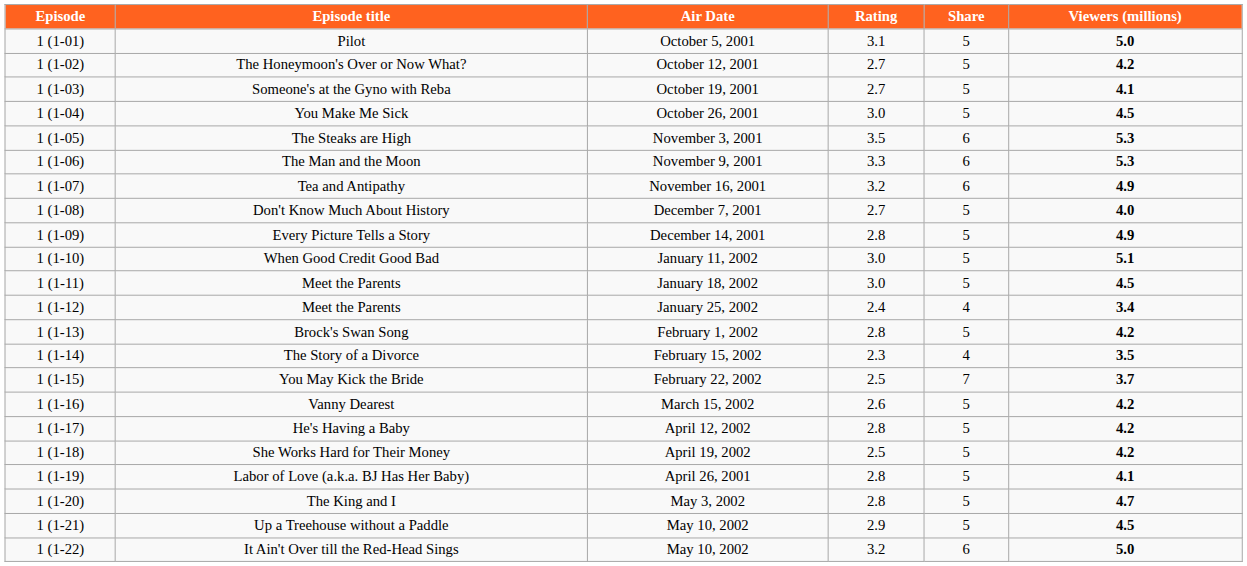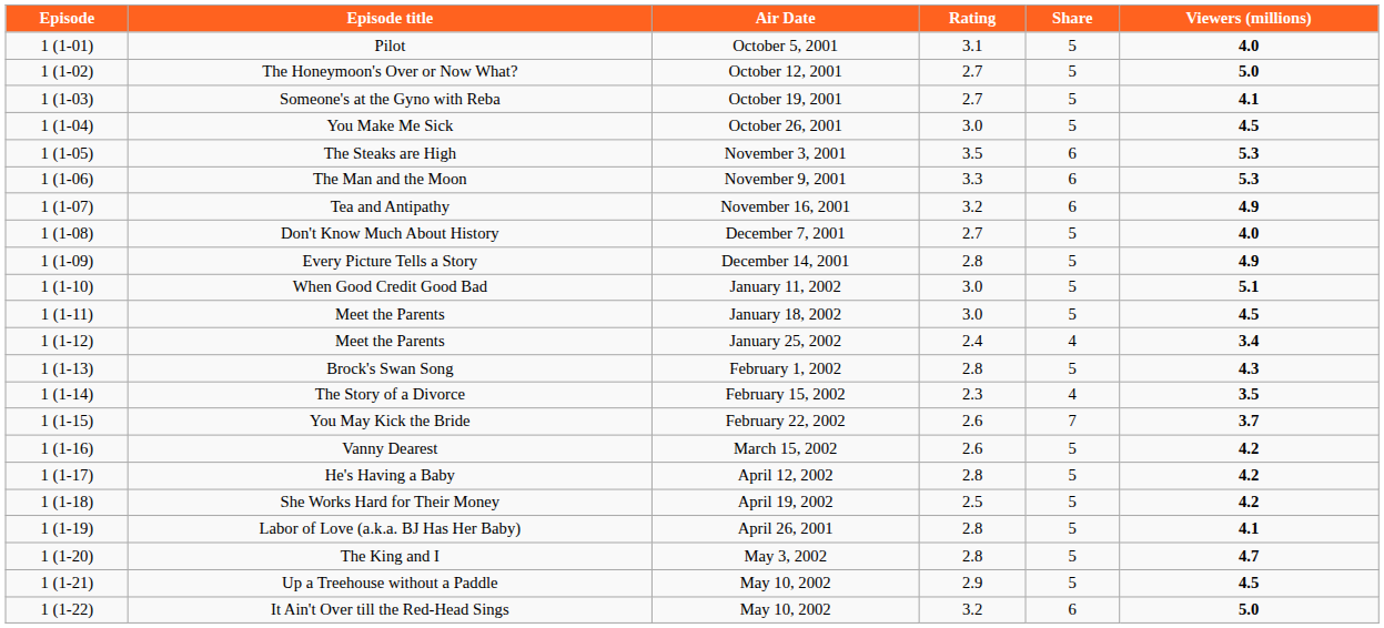Pilot | Viewers (millions): 5.0 -> 4.0
The Honeymoon's Over or Now What? | Viewers (millions): 4.2 -> 5.0
Brock's Swan Song | Viewers (millions): 4.2 -> 4.3
You May Kick the Bride | Rating: 2.5 -> 2.6
